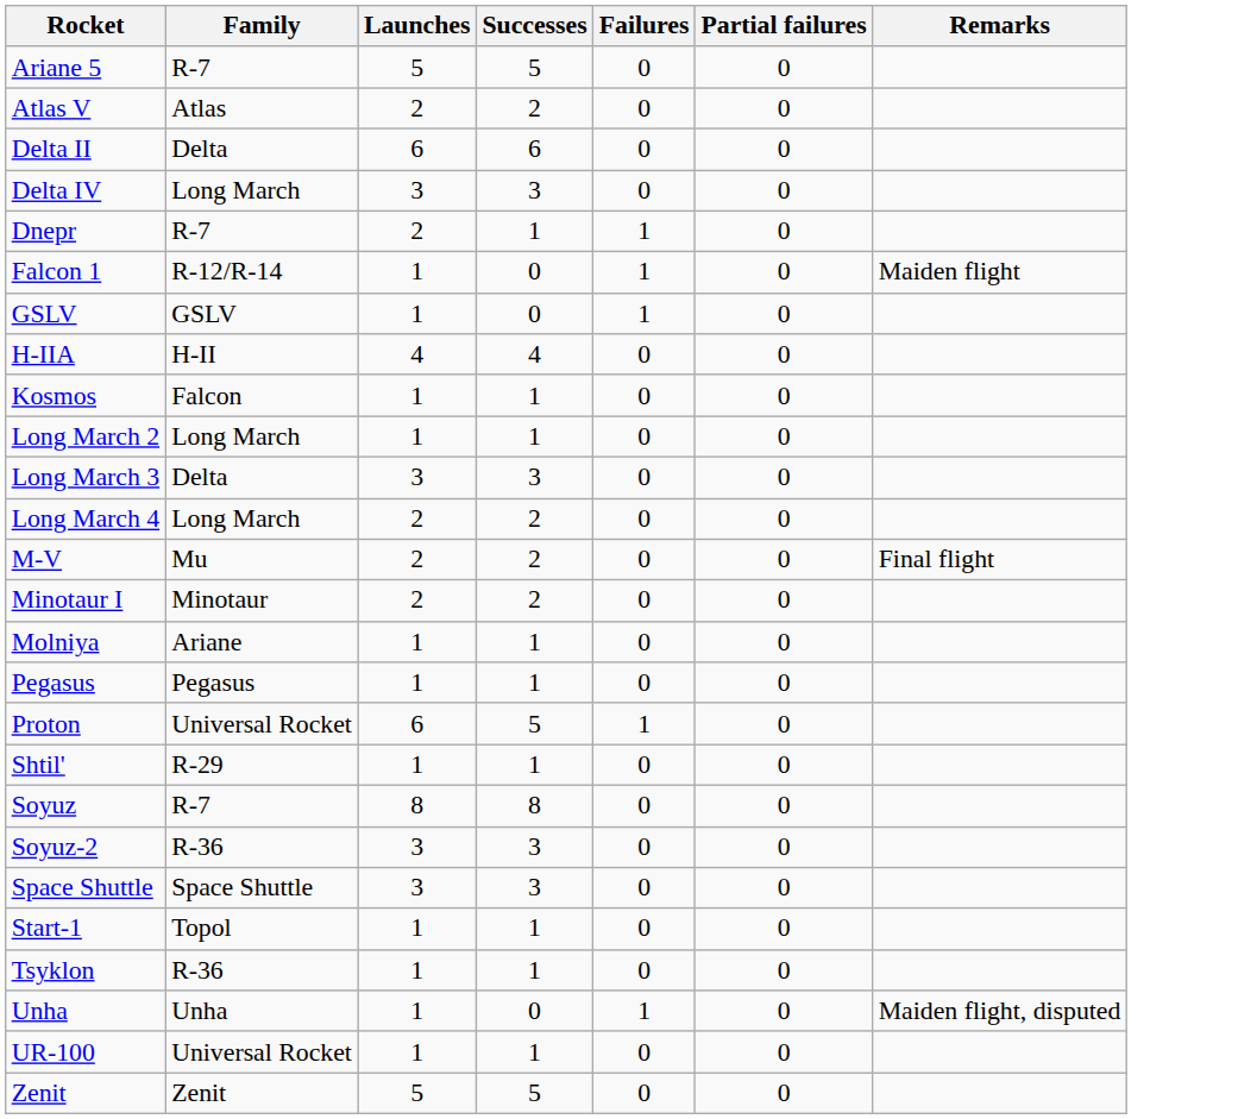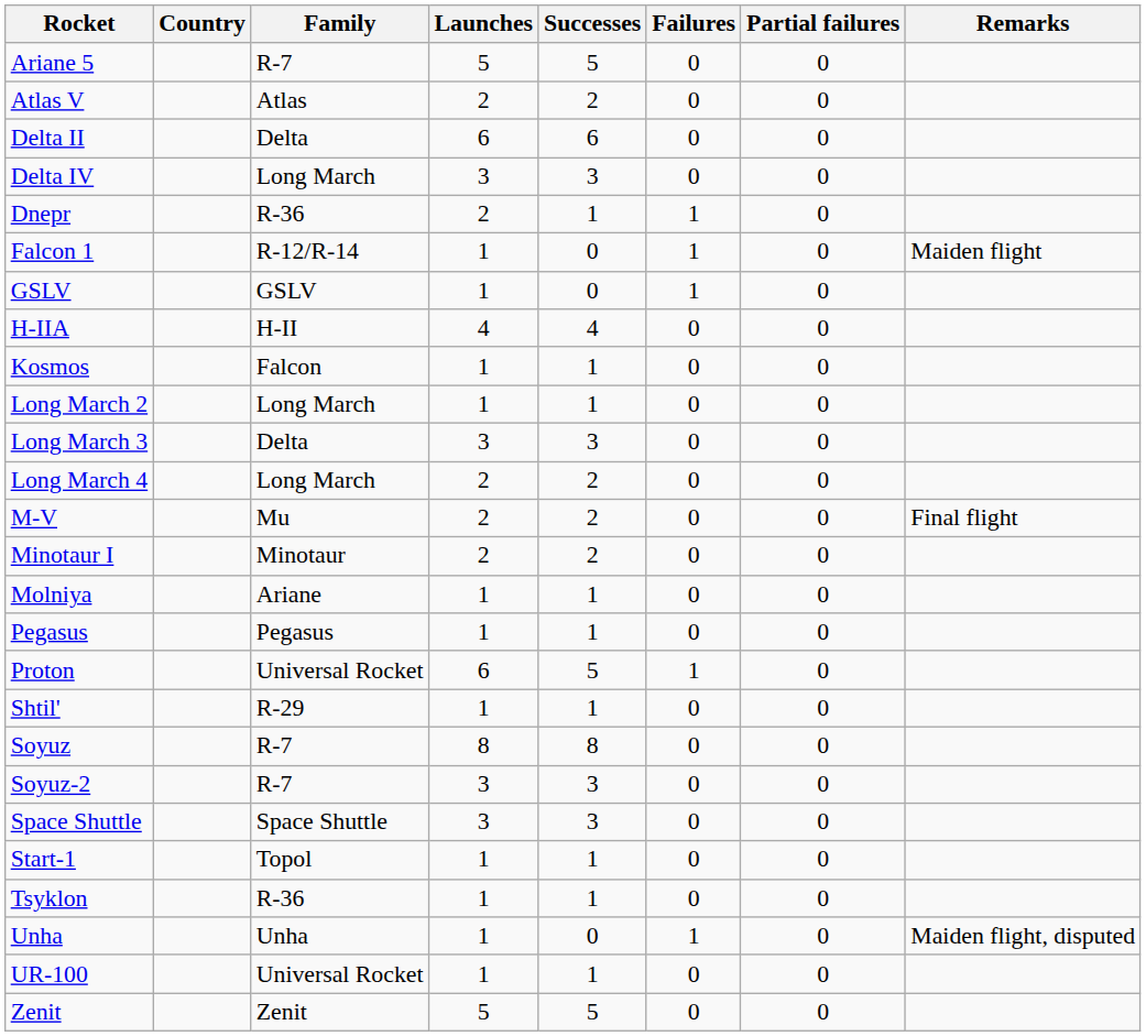+ column: Country
Dnepr | Family: R-7 -> R-36
Soyuz-2 | Family: R-36 -> R-7
